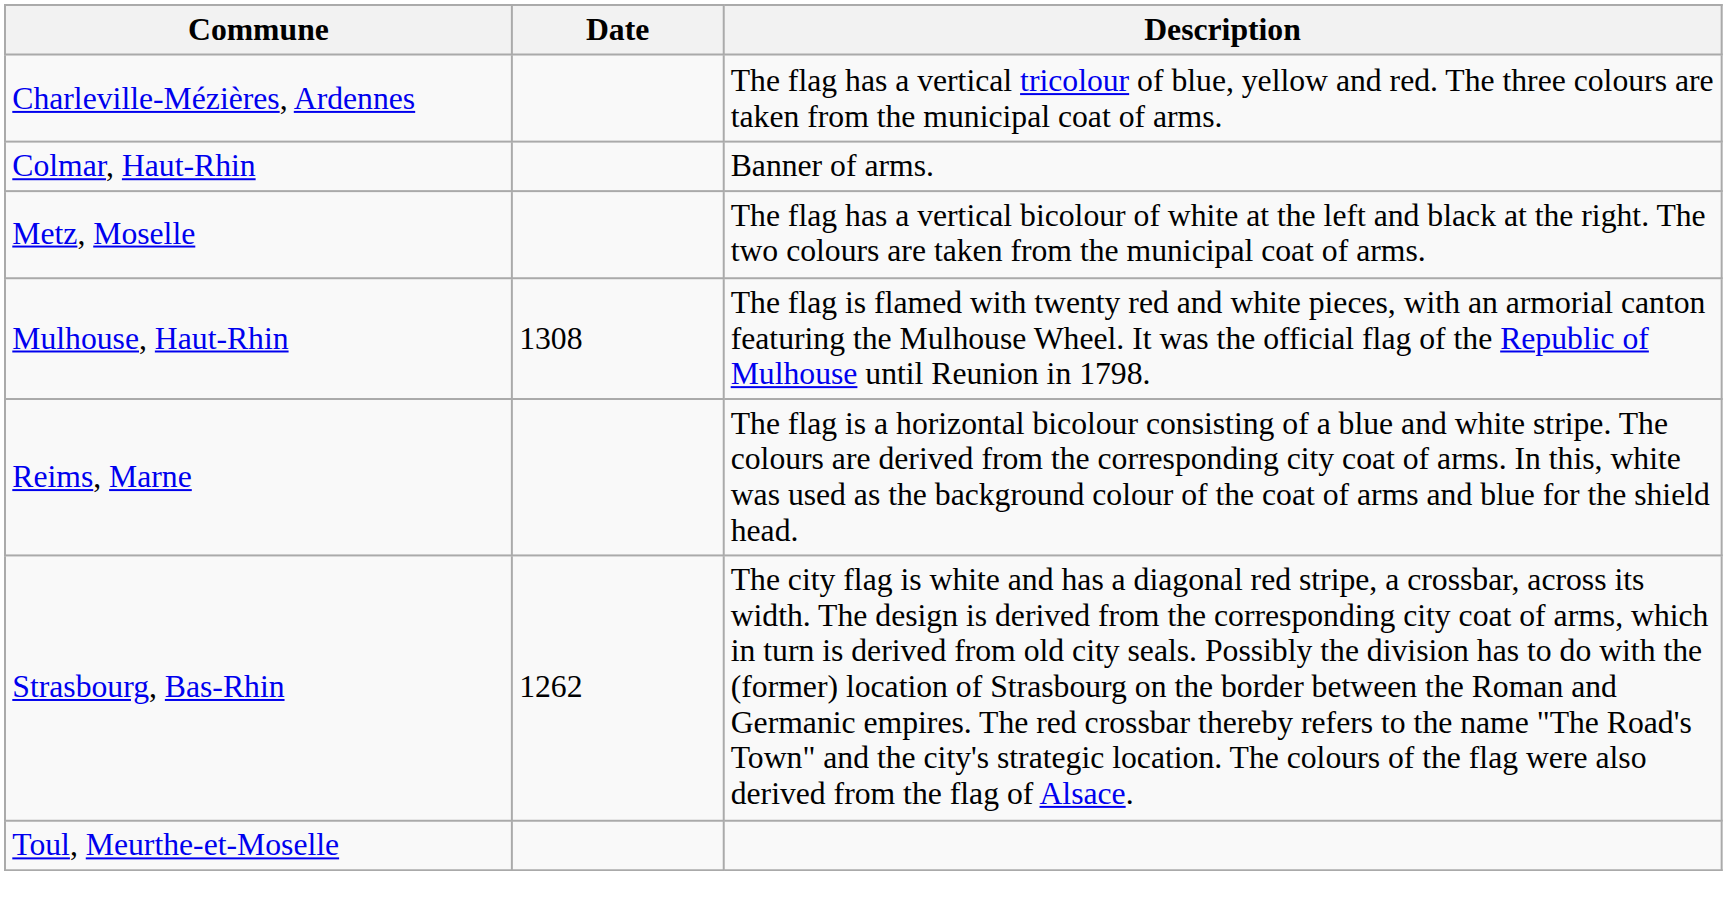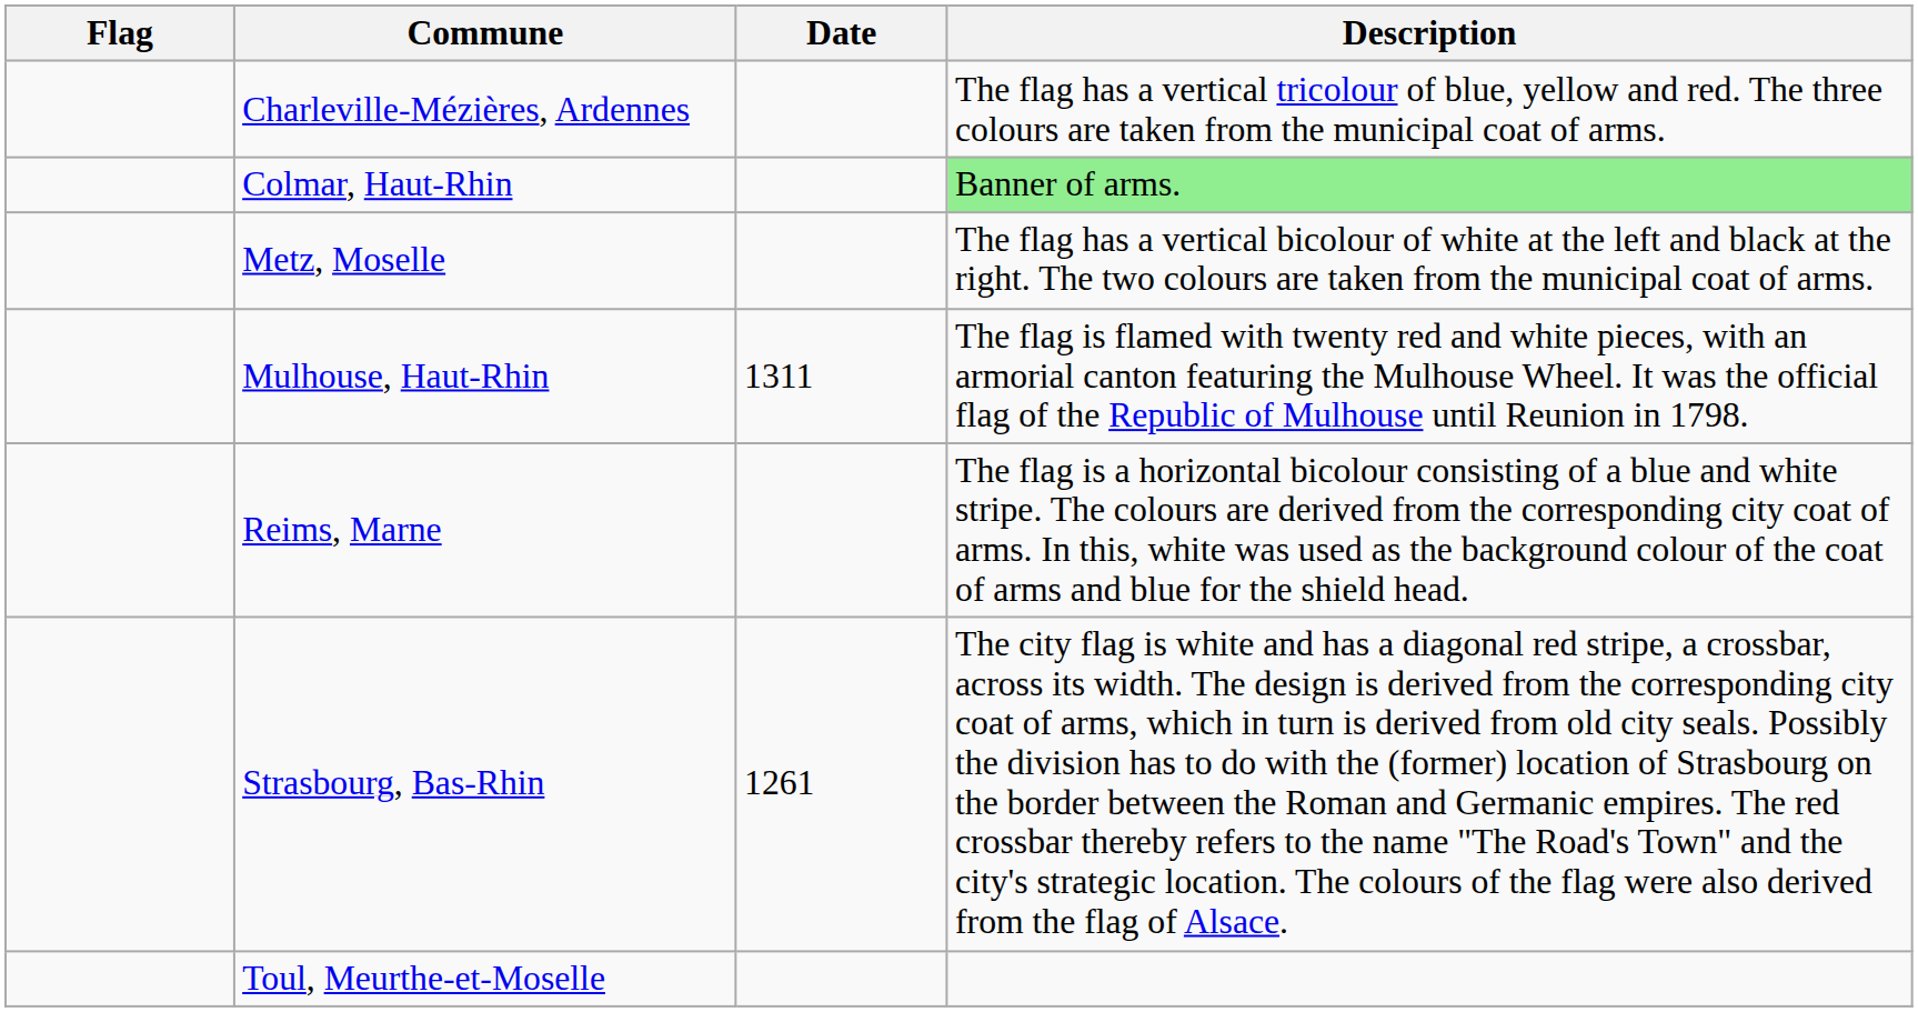+ column: Flag
Colmar, Haut-Rhin | Description: no background -> lightgreen background
Mulhouse, Haut-Rhin | Date: 1308 -> 1311
Strasbourg, Bas-Rhin | Date: 1262 -> 1261
